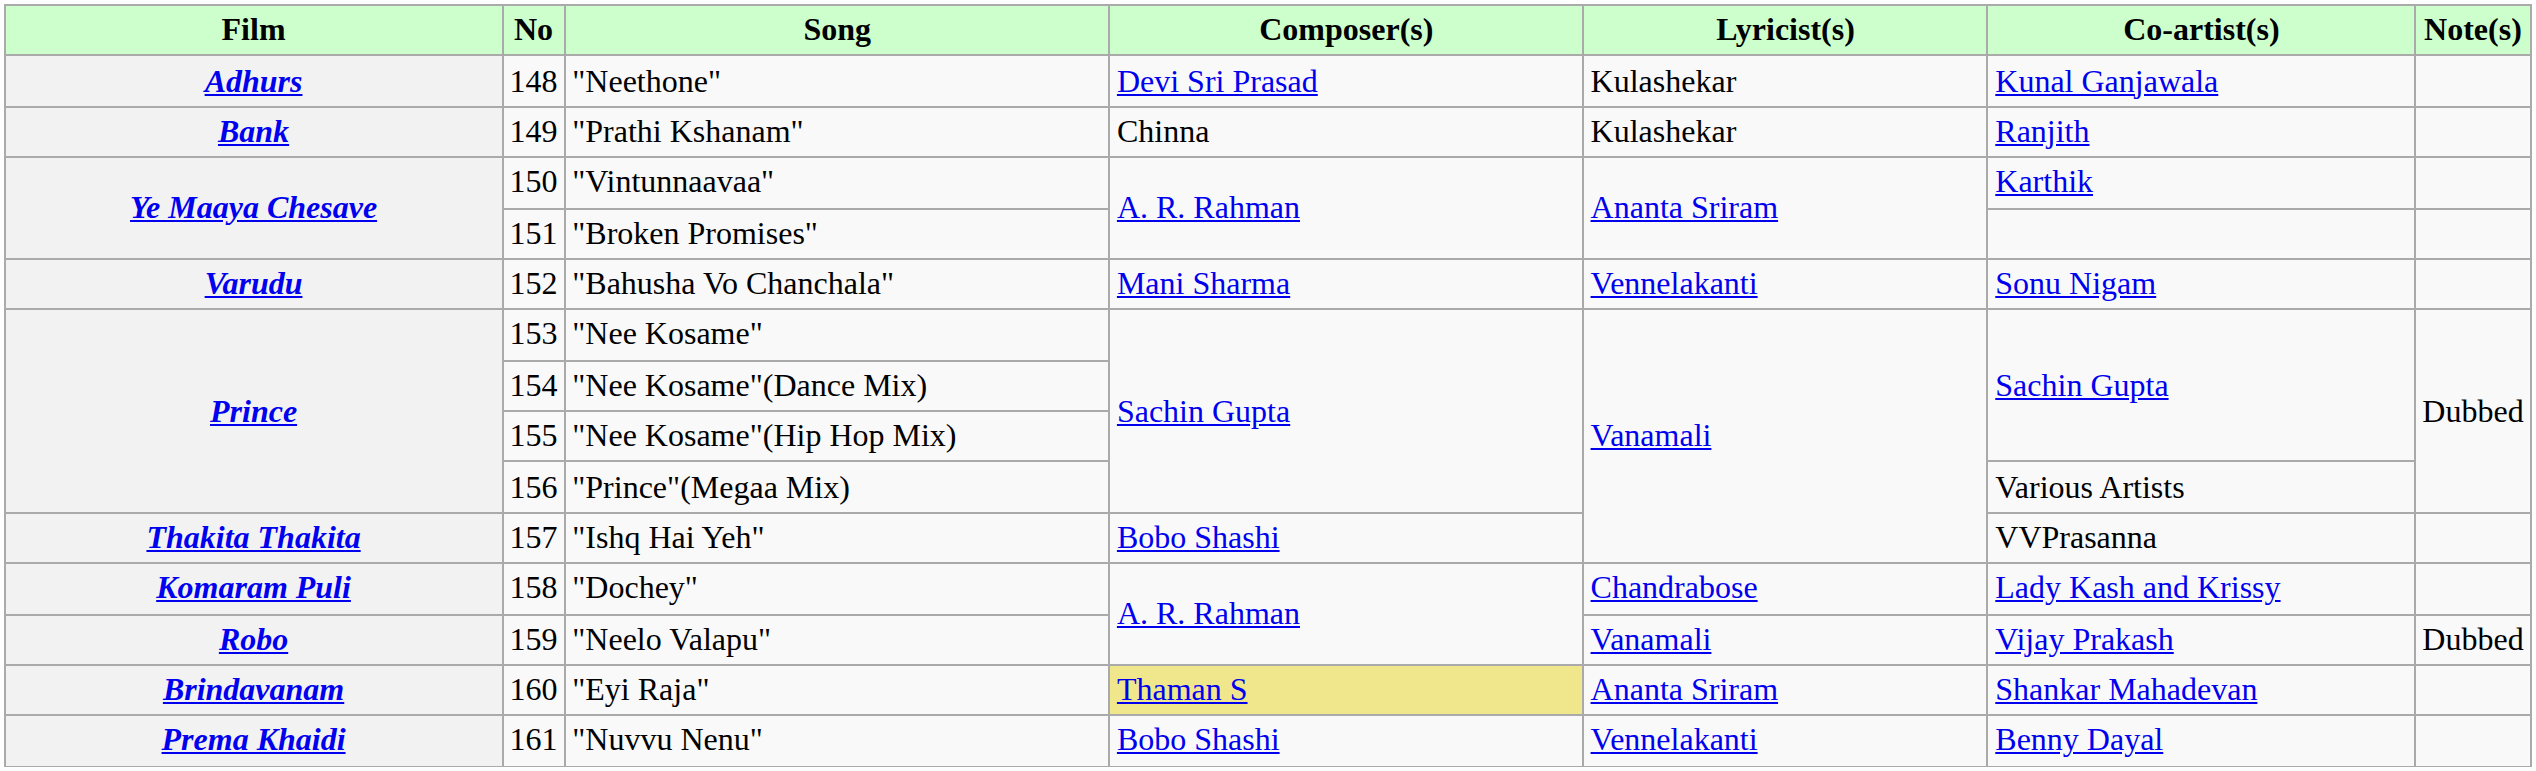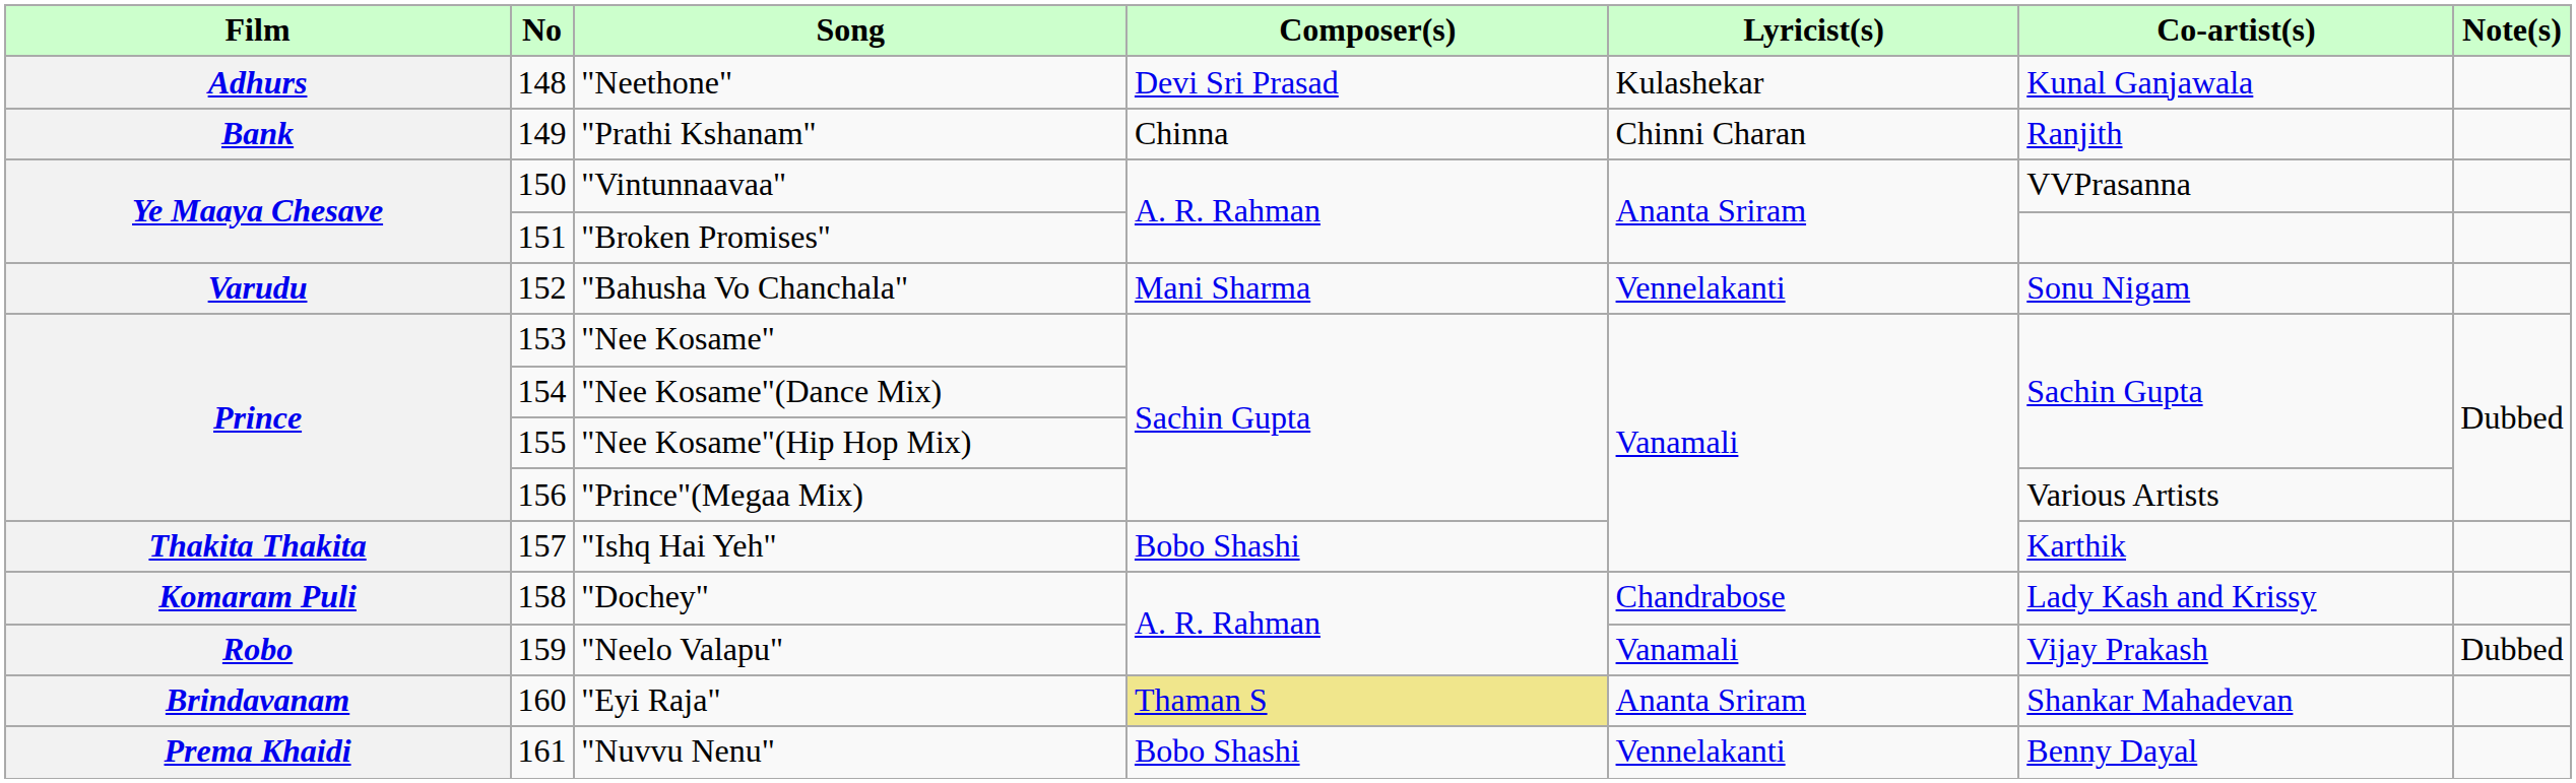"Prathi Kshanam" | Lyricist(s): Kulashekar -> Chinni Charan
"Vintunnaavaa" | Co-artist(s): Karthik -> VVPrasanna
"Ishq Hai Yeh" | Co-artist(s): VVPrasanna -> Karthik
